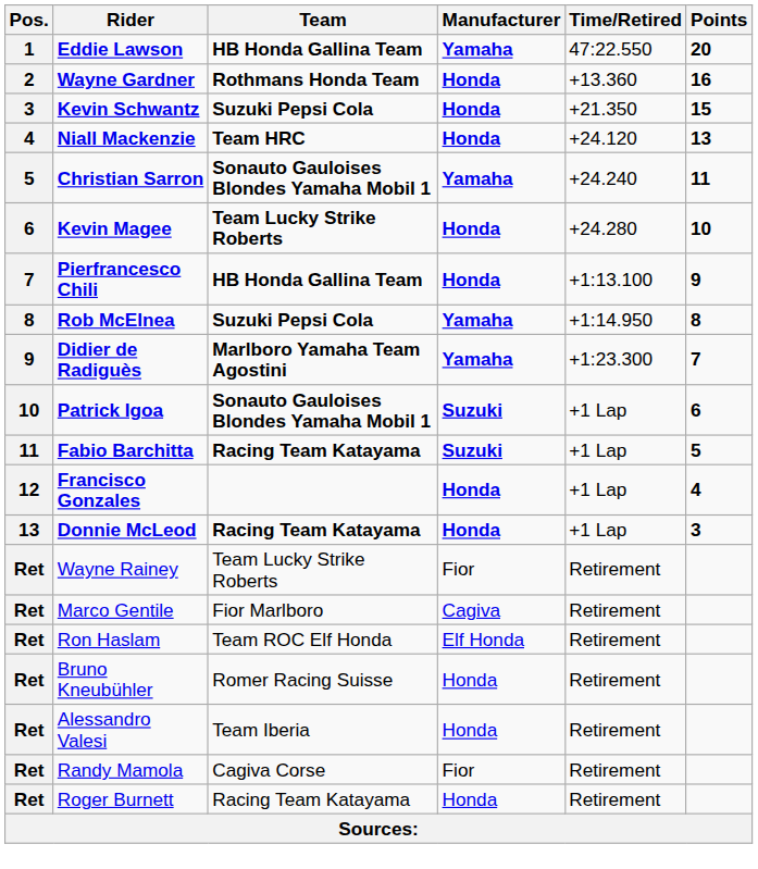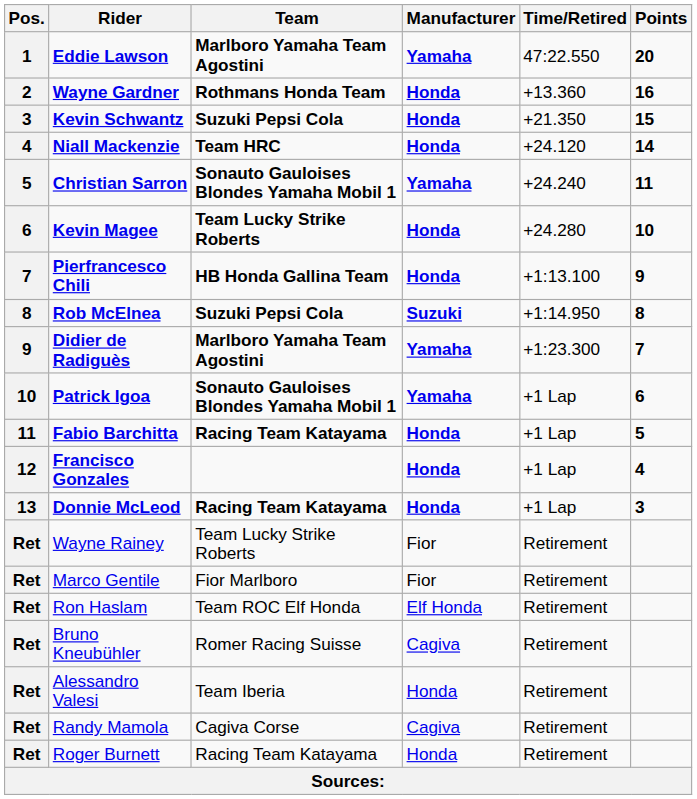Eddie Lawson | Team: HB Honda Gallina Team -> Marlboro Yamaha Team Agostini
Niall Mackenzie | Points: 13 -> 14
Rob McElnea | Manufacturer: Yamaha -> Suzuki
Patrick Igoa | Manufacturer: Suzuki -> Yamaha
Fabio Barchitta | Manufacturer: Suzuki -> Honda
Marco Gentile | Manufacturer: Cagiva -> Fior
Bruno Kneubühler | Manufacturer: Honda -> Cagiva
Randy Mamola | Manufacturer: Fior -> Cagiva
